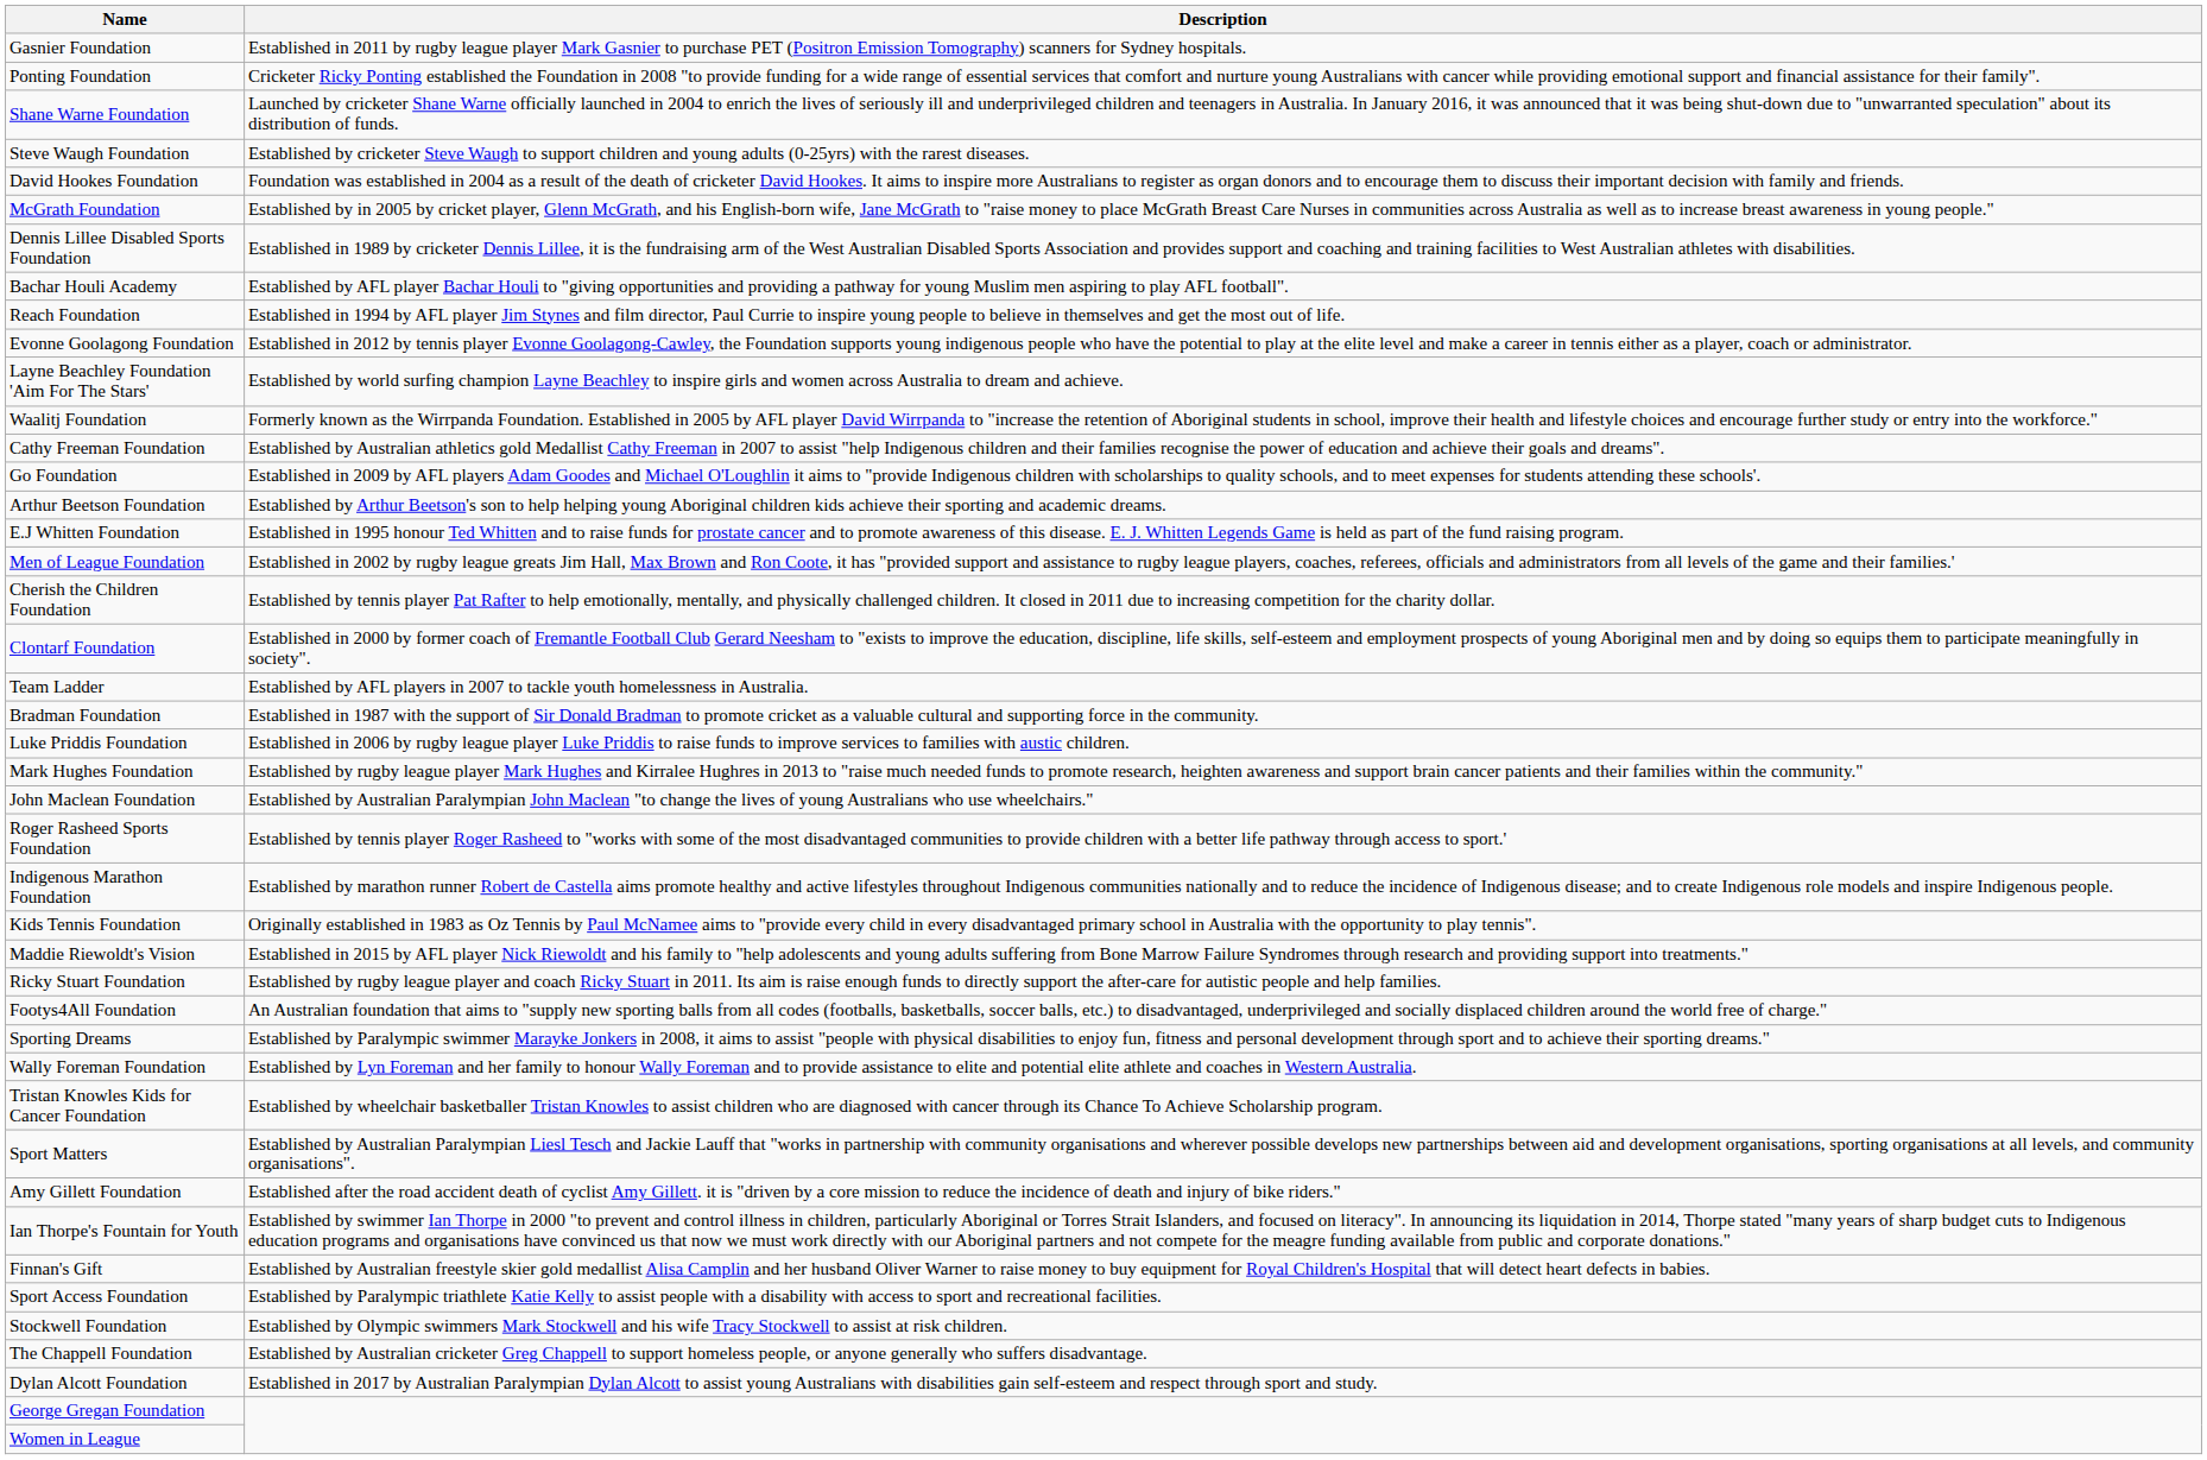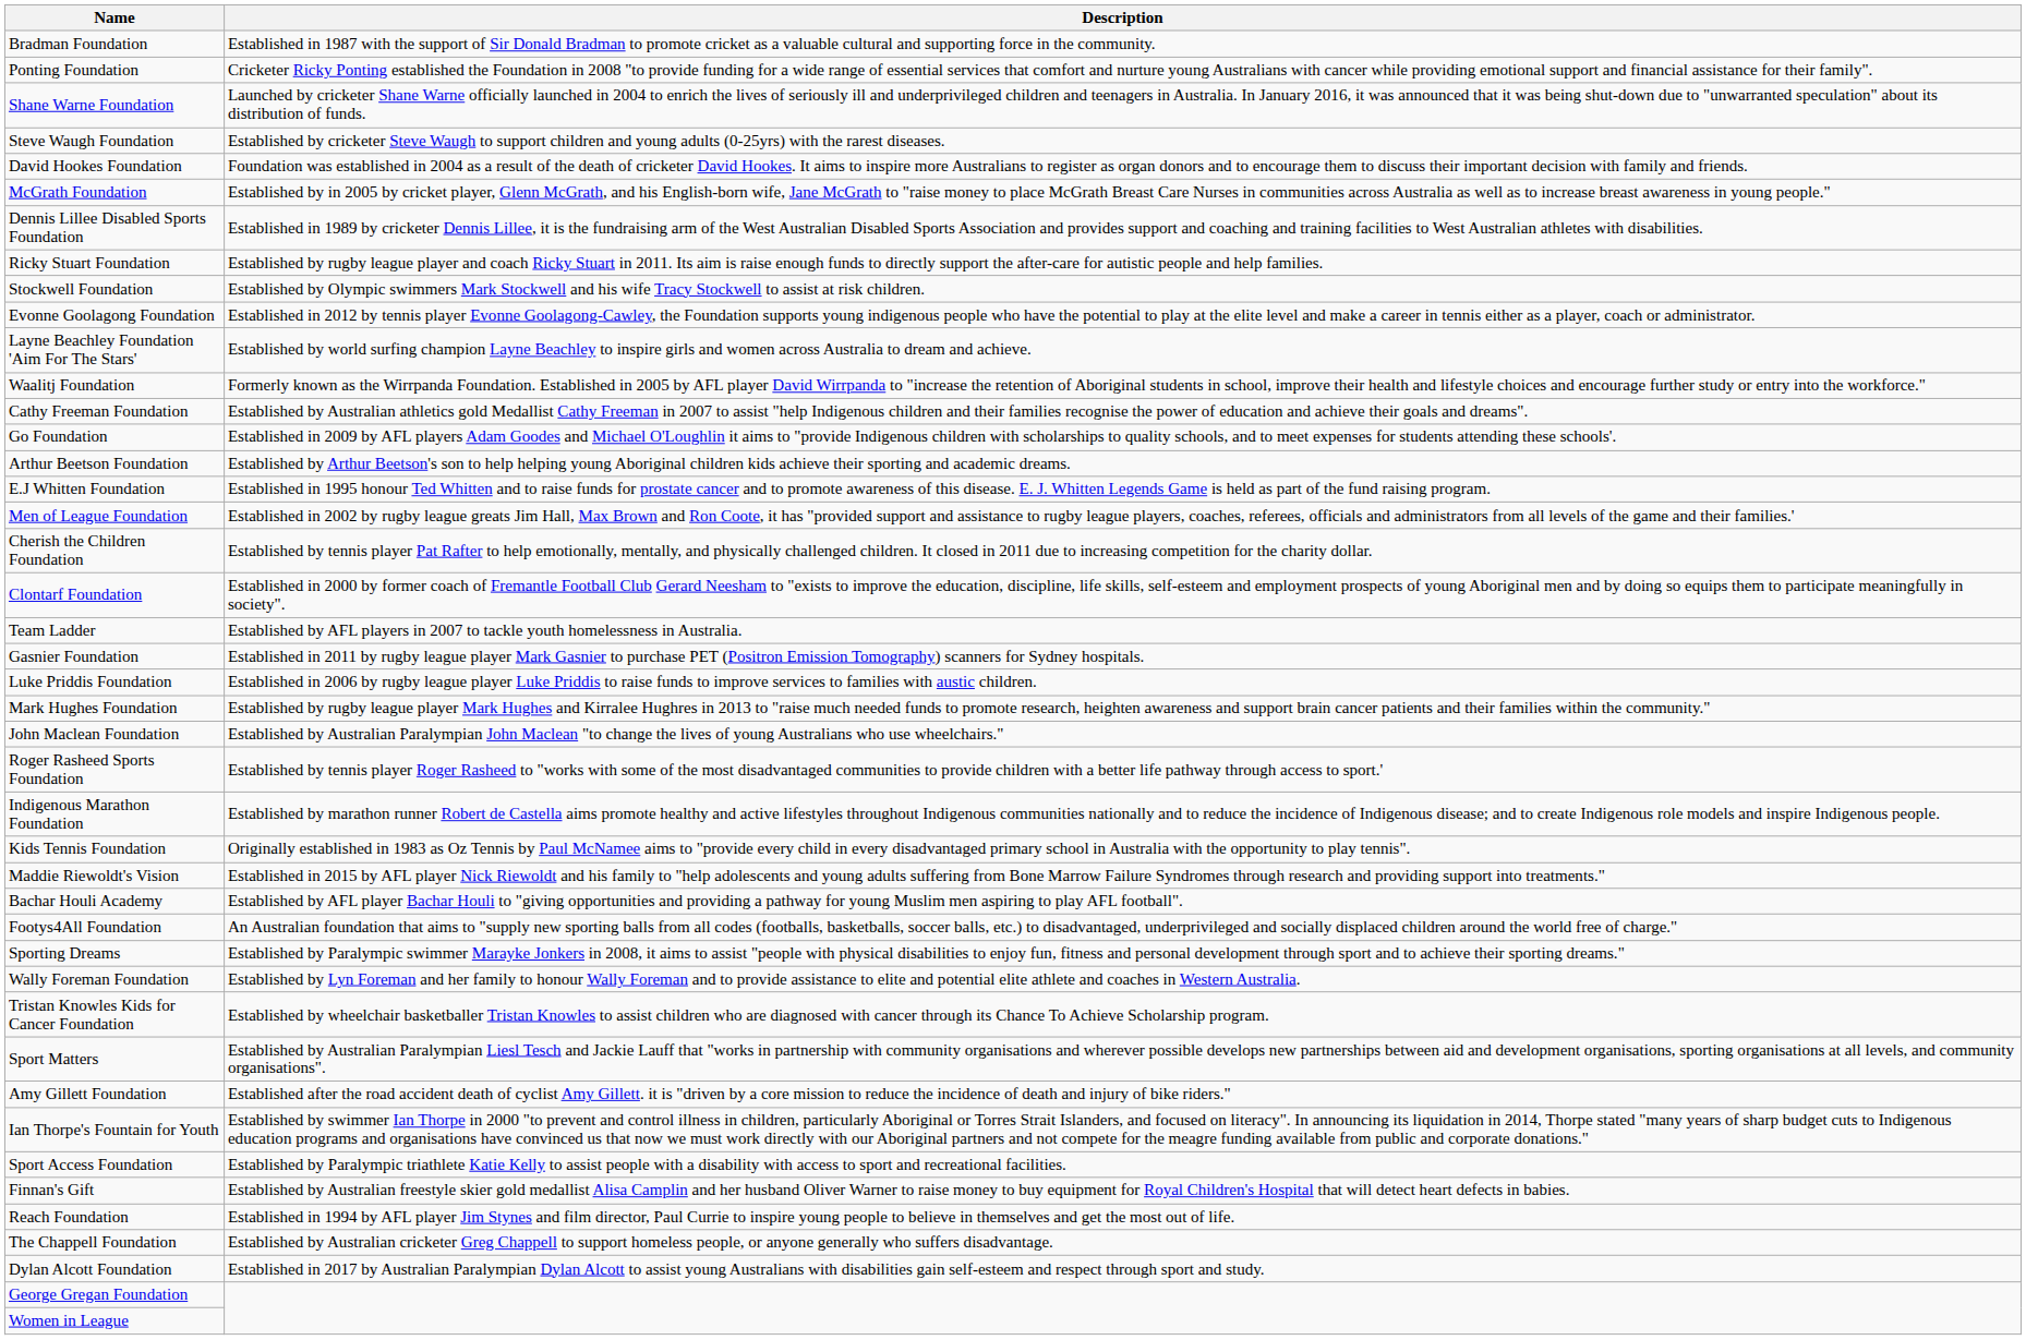rows swapped: Bradman Foundation <-> Gasnier Foundation
rows swapped: Ricky Stuart Foundation <-> Bachar Houli Academy
rows swapped: Reach Foundation <-> Stockwell Foundation
rows swapped: Finnan's Gift <-> Sport Access Foundation
